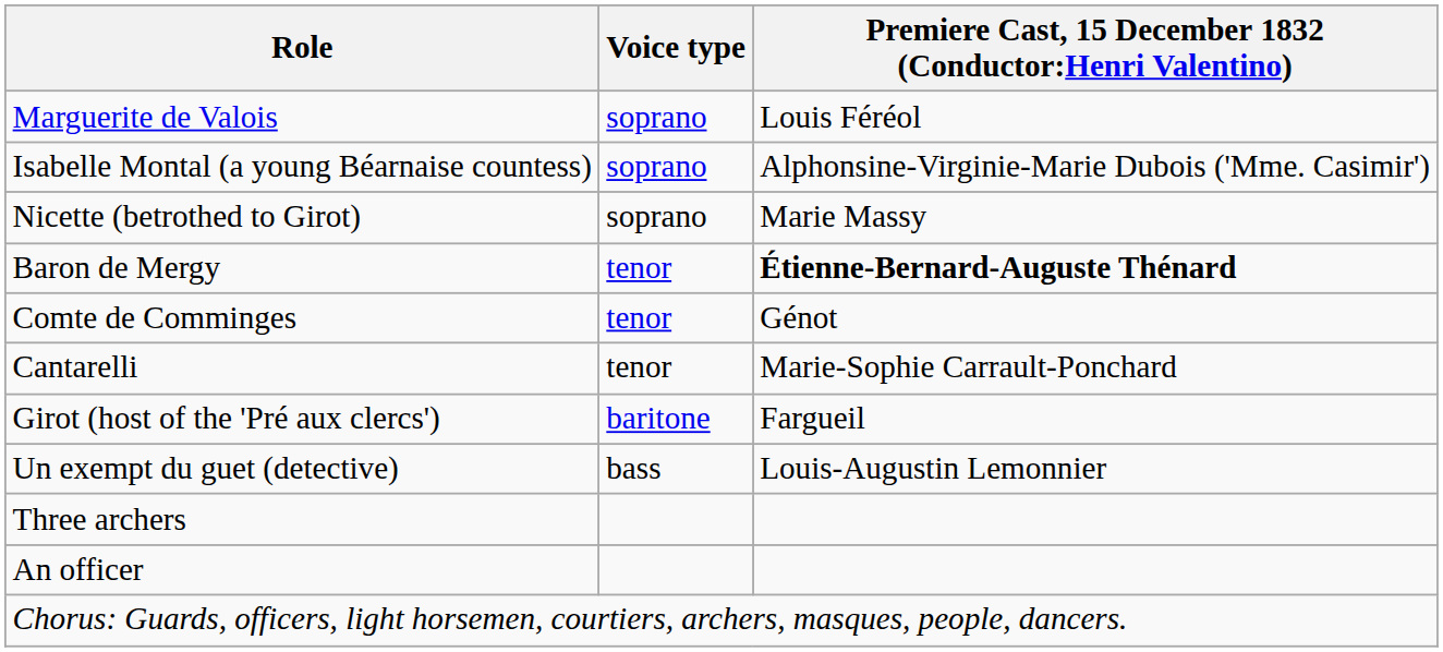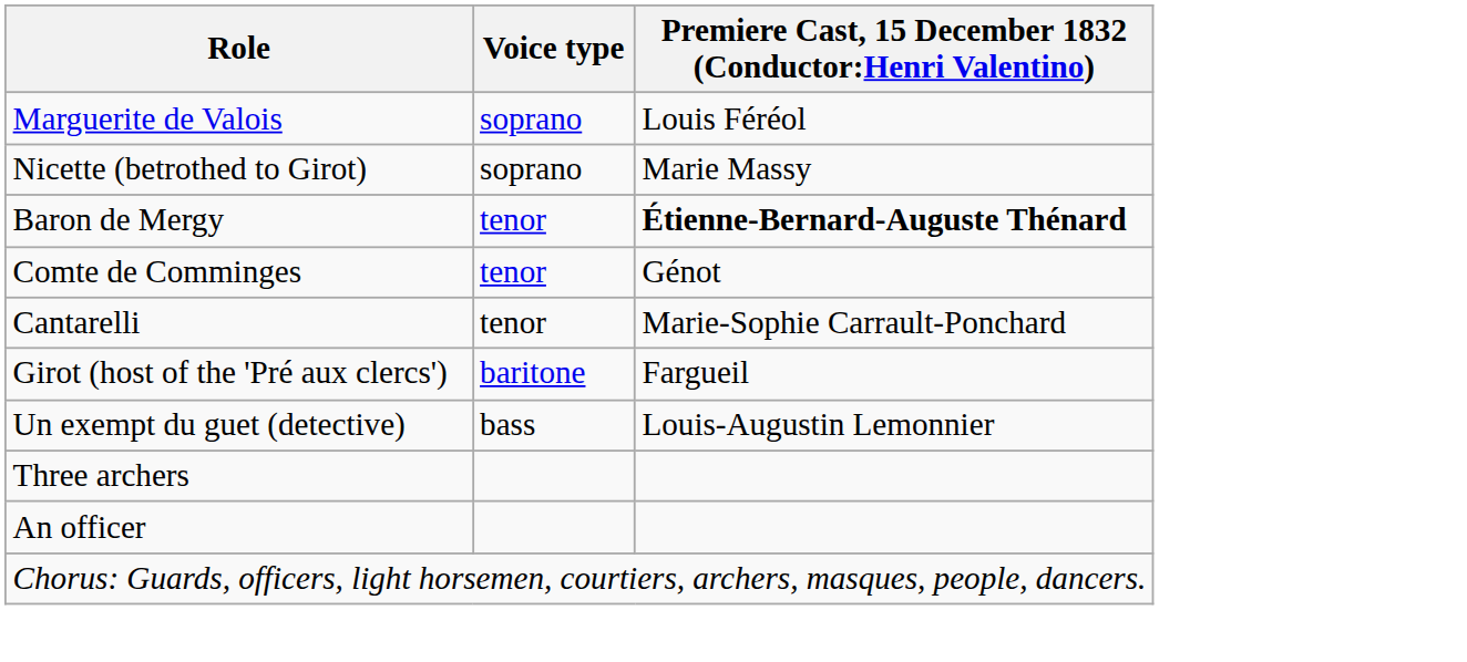- row: Isabelle Montal (a young Béarnaise countess) | soprano | Alphonsine-Virginie-Marie Dubois ('Mme. Casimir')
